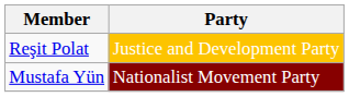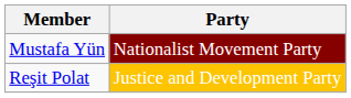rows swapped: Reşit Polat <-> Mustafa Yün
